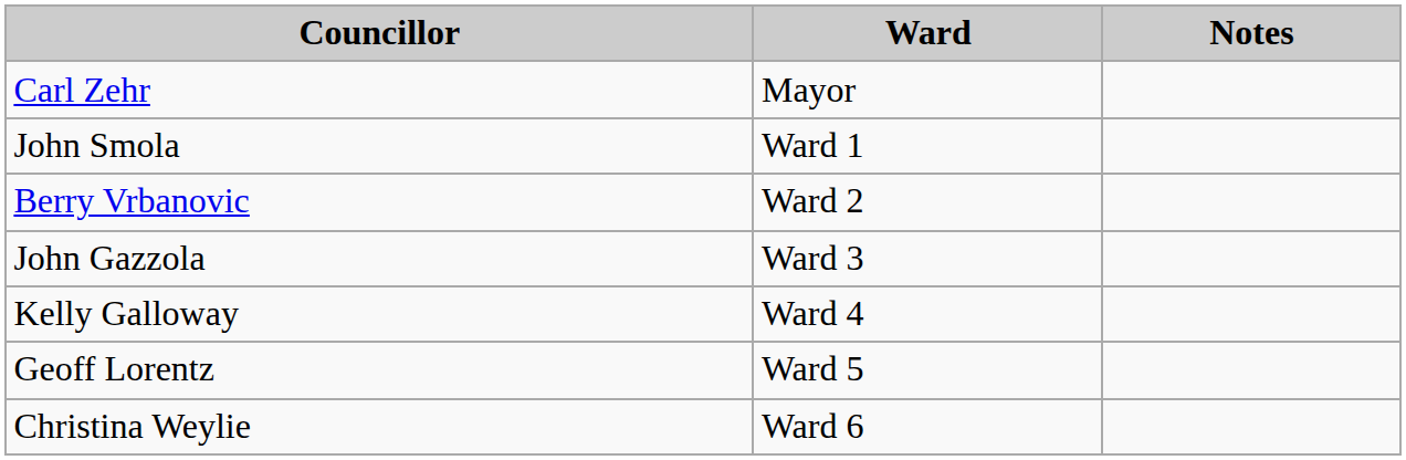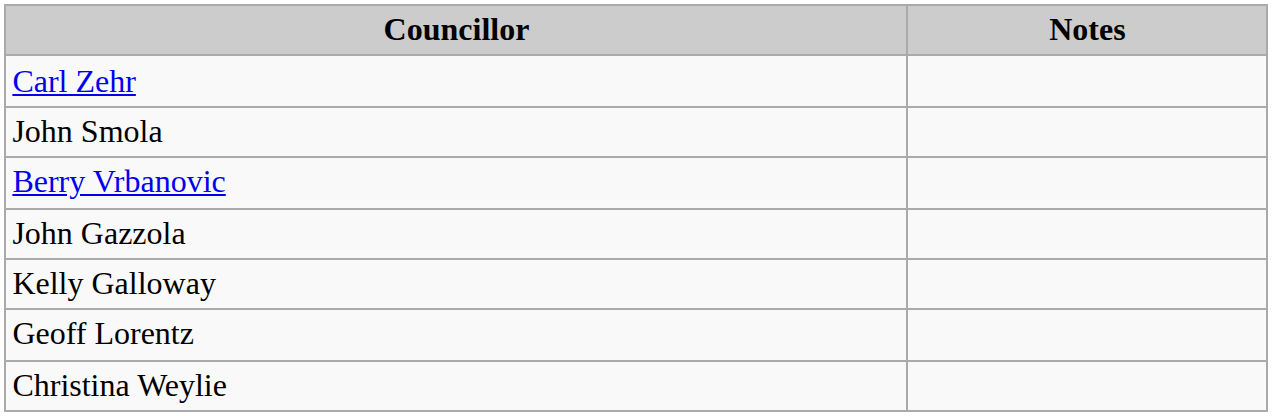- column: Ward | Mayor | Ward 1 | Ward 2 | Ward 3 | Ward 4 | Ward 5 | Ward 6
